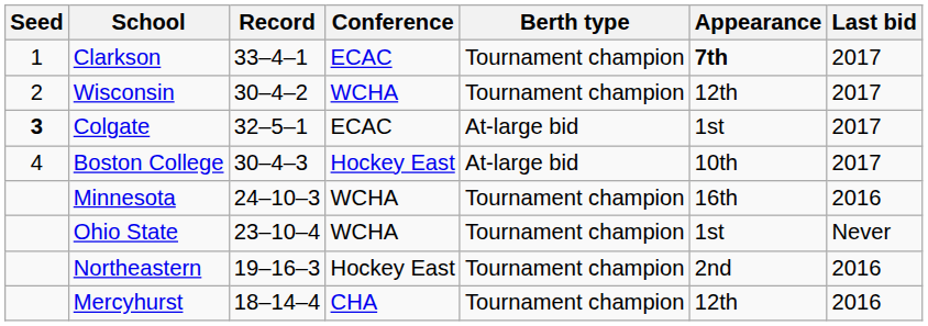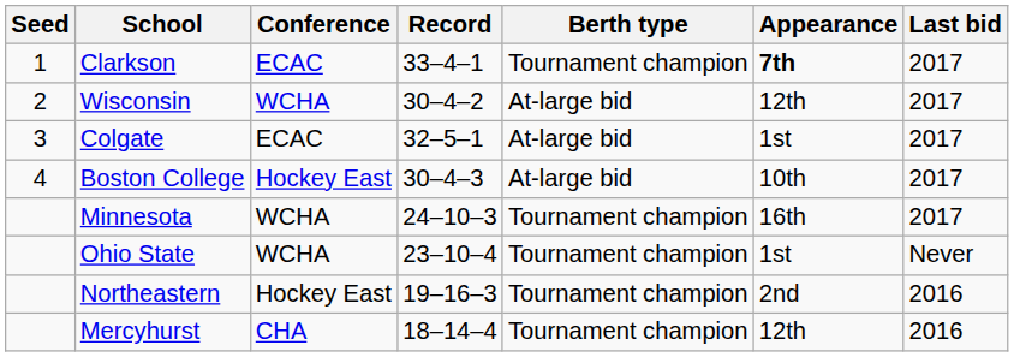columns swapped: Conference <-> Record
Wisconsin | Berth type: Tournament champion -> At-large bid
Colgate | Seed: bold -> normal
Minnesota | Last bid: 2016 -> 2017
